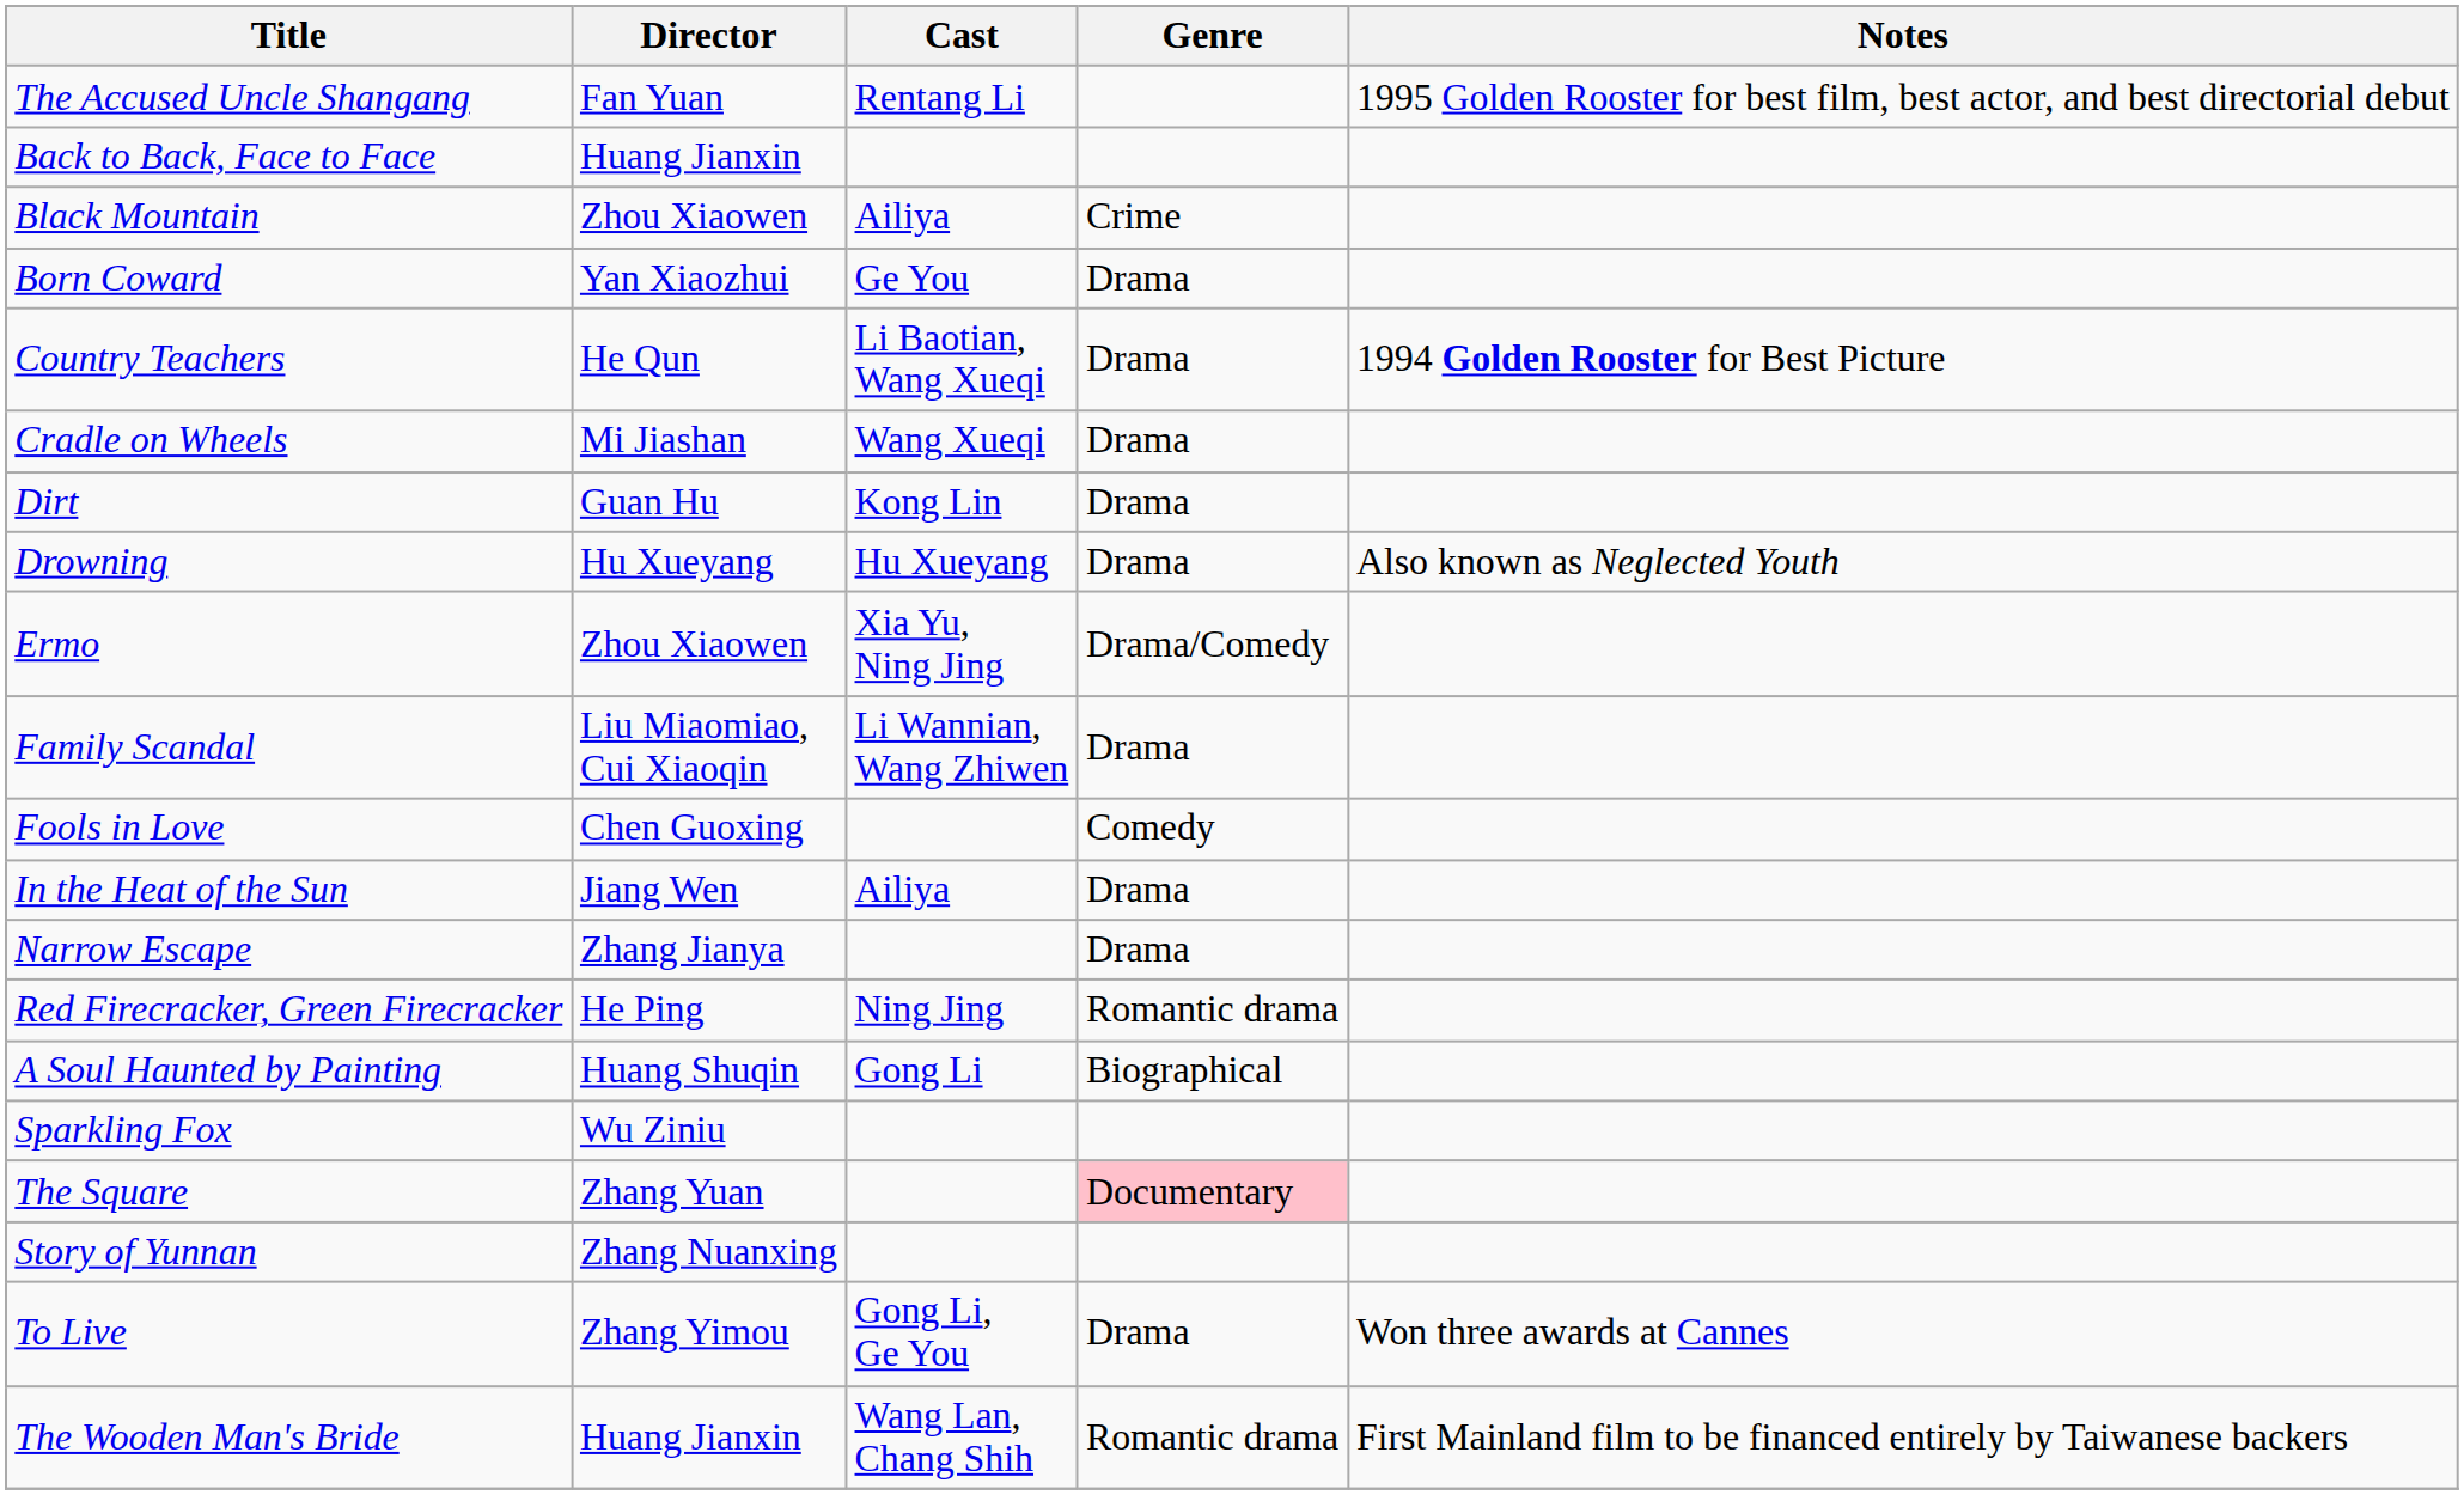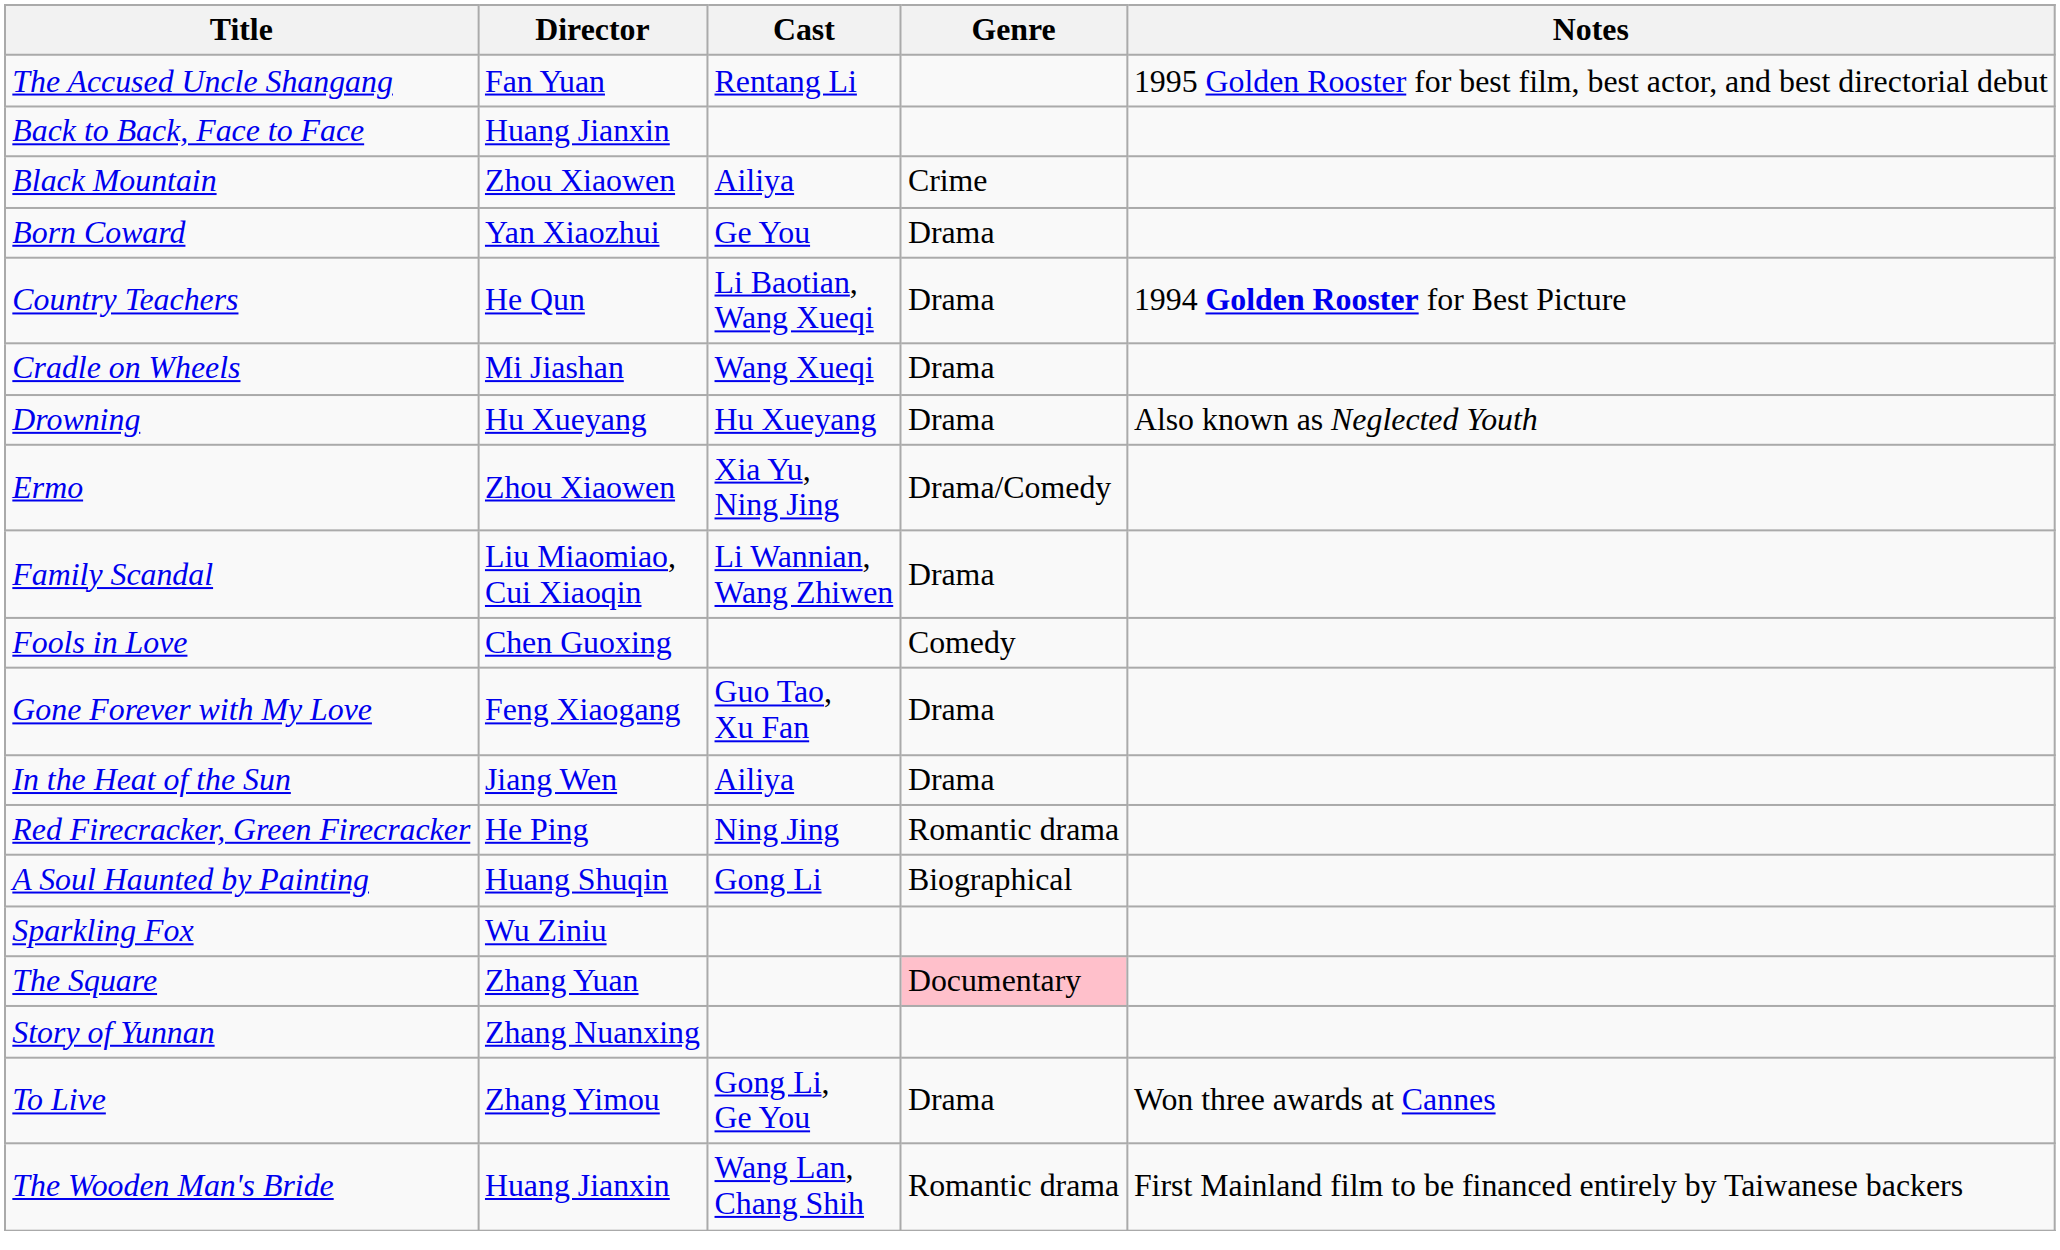- row: Dirt | Guan Hu | Kong Lin | Drama
+ row: Gone Forever with My Love | Feng Xiaogang | Guo Tao, Xu Fan | Drama
- row: Narrow Escape | Zhang Jianya | Drama
